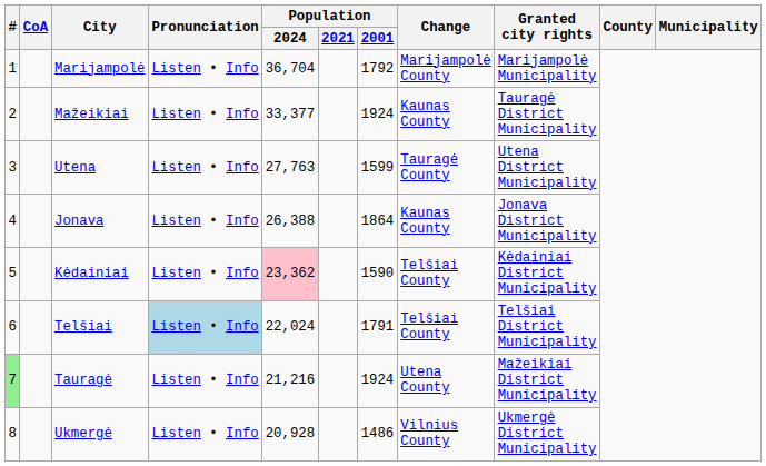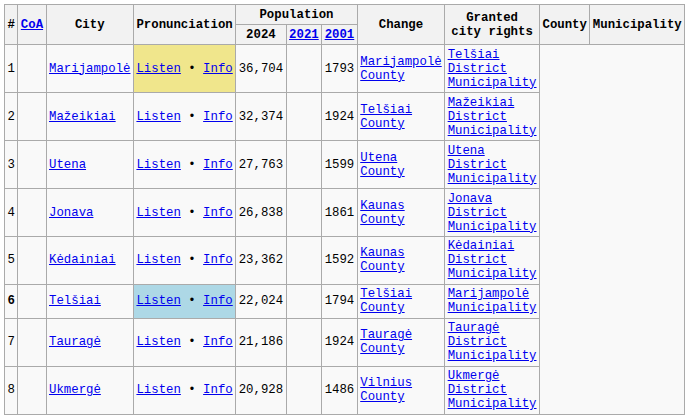Marijampolė | Pronunciation: no background -> khaki background
Marijampolė | Population / 2001: 1792 -> 1793
Marijampolė | Granted city rights: Marijampolė Municipality -> Telšiai District Municipality
Mažeikiai | Population / 2024: 33,377 -> 32,374
Mažeikiai | Change: Kaunas County -> Telšiai County
Mažeikiai | Granted city rights: Tauragė District Municipality -> Mažeikiai District Municipality
Utena | Change: Tauragė County -> Utena County
Jonava | Population / 2024: 26,388 -> 26,838
Jonava | Population / 2001: 1864 -> 1861
Kėdainiai | Population / 2024: pink background -> no background
Kėdainiai | Population / 2001: 1590 -> 1592
Kėdainiai | Change: Telšiai County -> Kaunas County
Telšiai | #: normal -> bold
Telšiai | Population / 2001: 1791 -> 1794
Telšiai | Granted city rights: Telšiai District Municipality -> Marijampolė Municipality
Tauragė | #: lightgreen background -> no background
Tauragė | Population / 2024: 21,216 -> 21,186
Tauragė | Change: Utena County -> Tauragė County
Tauragė | Granted city rights: Mažeikiai District Municipality -> Tauragė District Municipality
